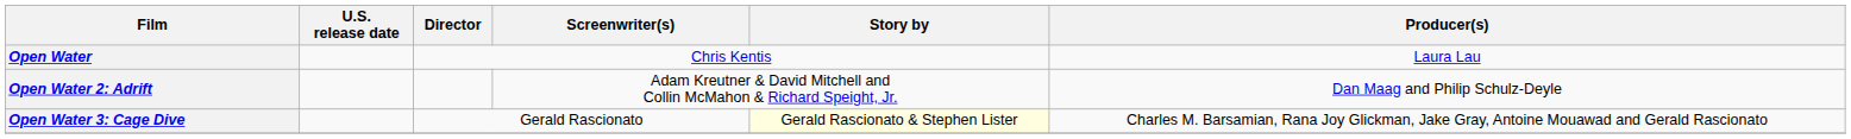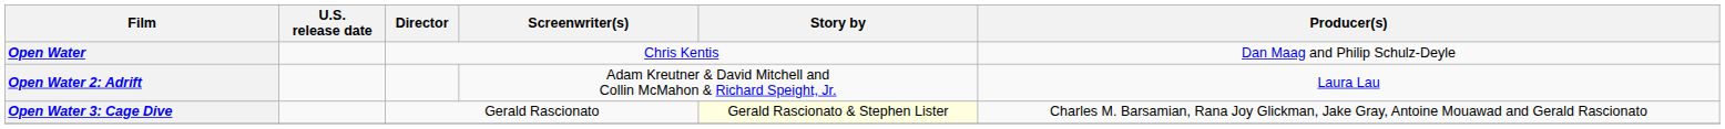Open Water | Producer(s): Laura Lau -> Dan Maag and Philip Schulz-Deyle
Open Water 2: Adrift | Producer(s): Dan Maag and Philip Schulz-Deyle -> Laura Lau
